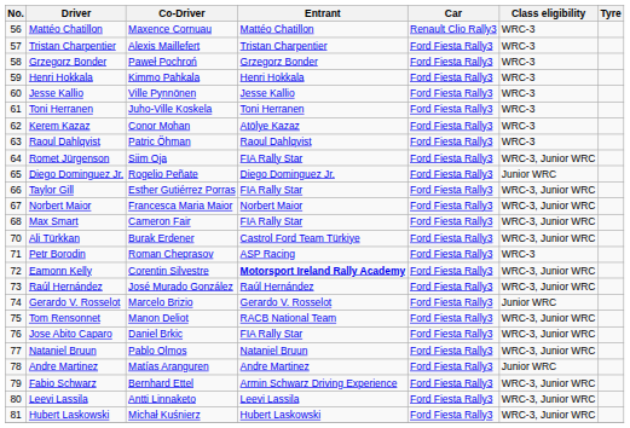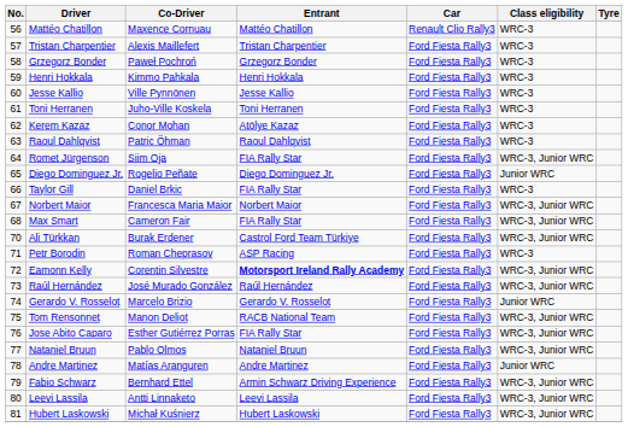Taylor Gill | Co-Driver: Esther Gutiérrez Porras -> Daniel Brkic
Taylor Gill | Class eligibility: WRC-3, Junior WRC -> WRC-3
Jose Abito Caparo | Co-Driver: Daniel Brkic -> Esther Gutiérrez Porras
